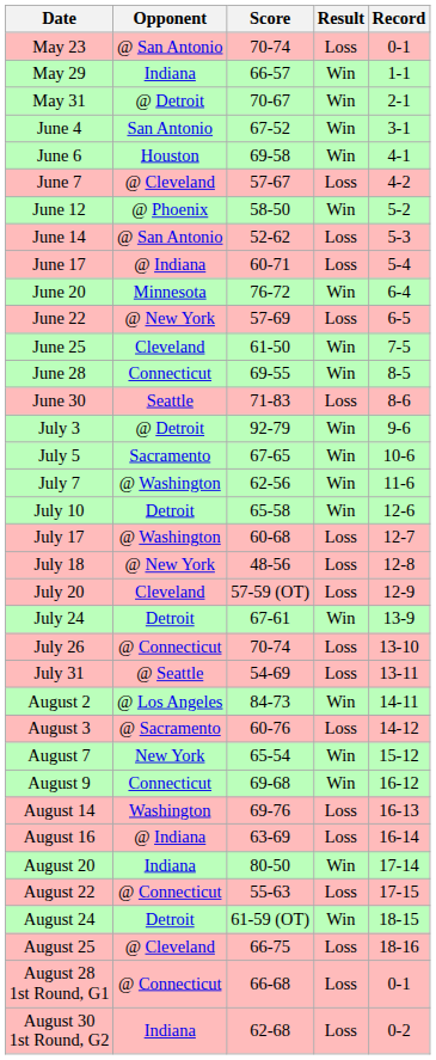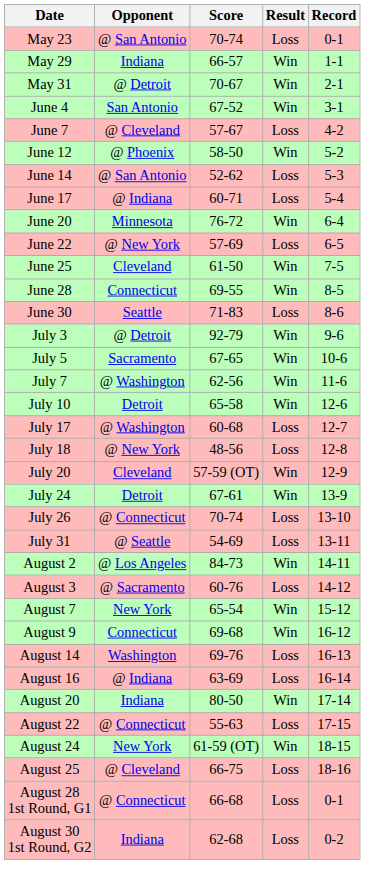- row: June 6 | Houston | 69-58 | Win | 4-1
July 20 | Result: Loss -> Win
August 24 | Opponent: Detroit -> New York
